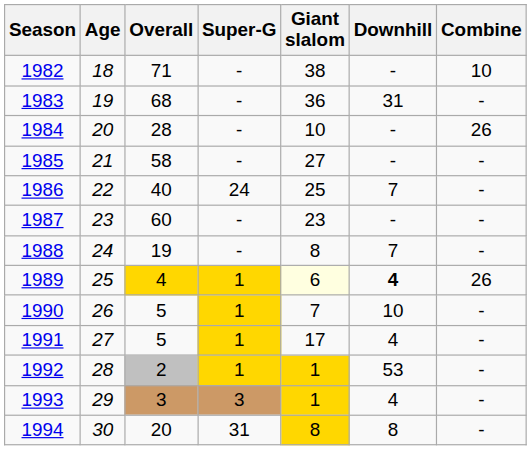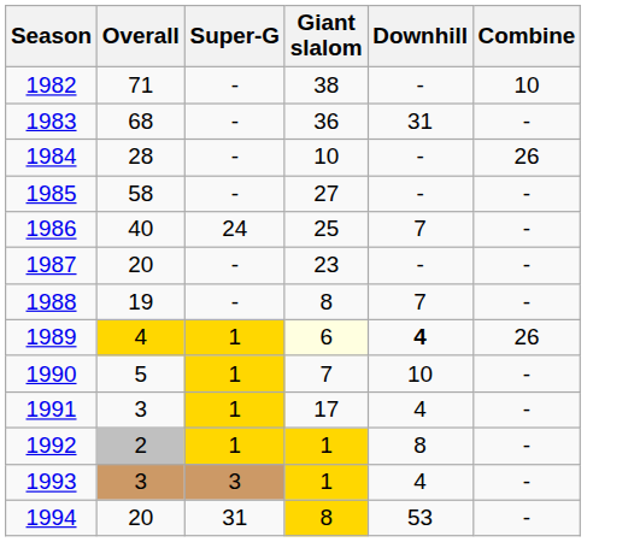- column: Age | 18 | 19 | 20 | 21 | 22 | 23 | 24 | 25 | 26 | 27 | 28 | 29 | 30
1987 | Overall: 60 -> 20
1991 | Overall: 5 -> 3
1992 | Downhill: 53 -> 8
1994 | Downhill: 8 -> 53
